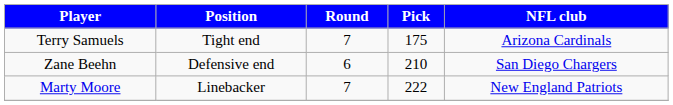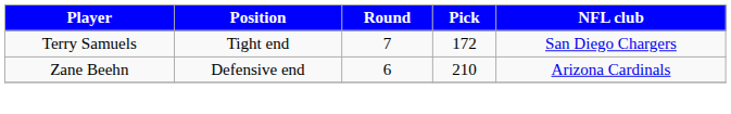Terry Samuels | Pick: 175 -> 172
Terry Samuels | NFL club: Arizona Cardinals -> San Diego Chargers
Zane Beehn | NFL club: San Diego Chargers -> Arizona Cardinals
- row: Marty Moore | Linebacker | 7 | 222 | New England Patriots
